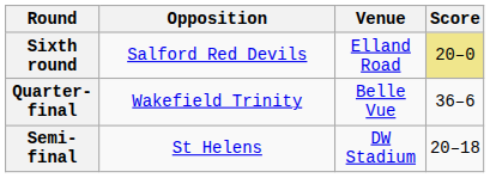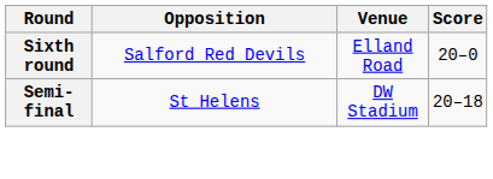Sixth round | Score: khaki background -> no background
- row: Quarter-final | Wakefield Trinity | Belle Vue | 36–6
